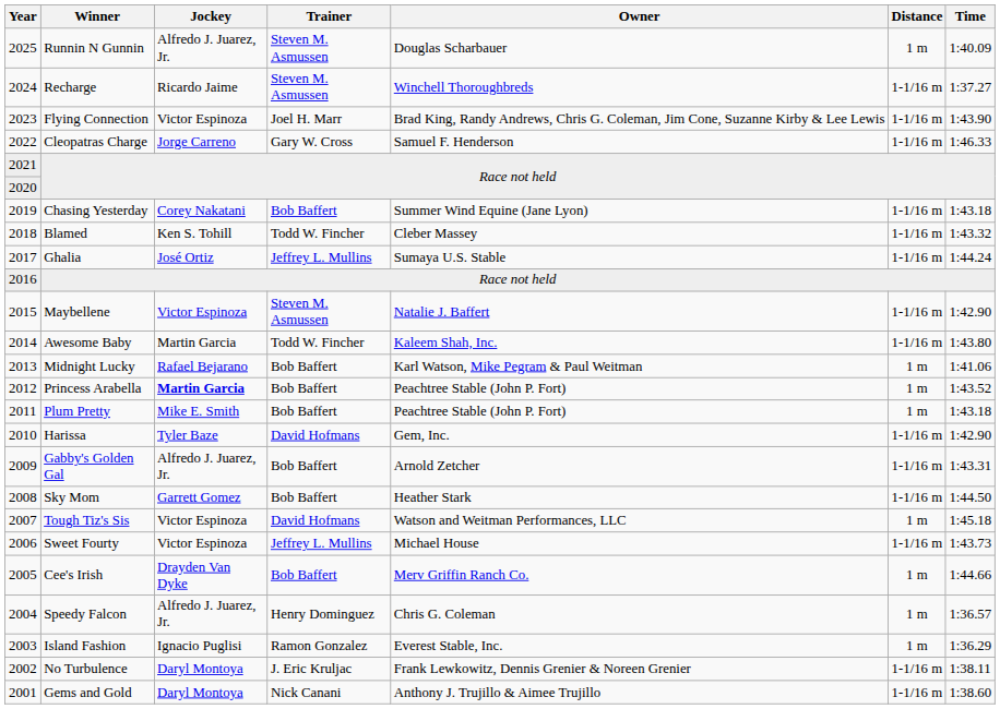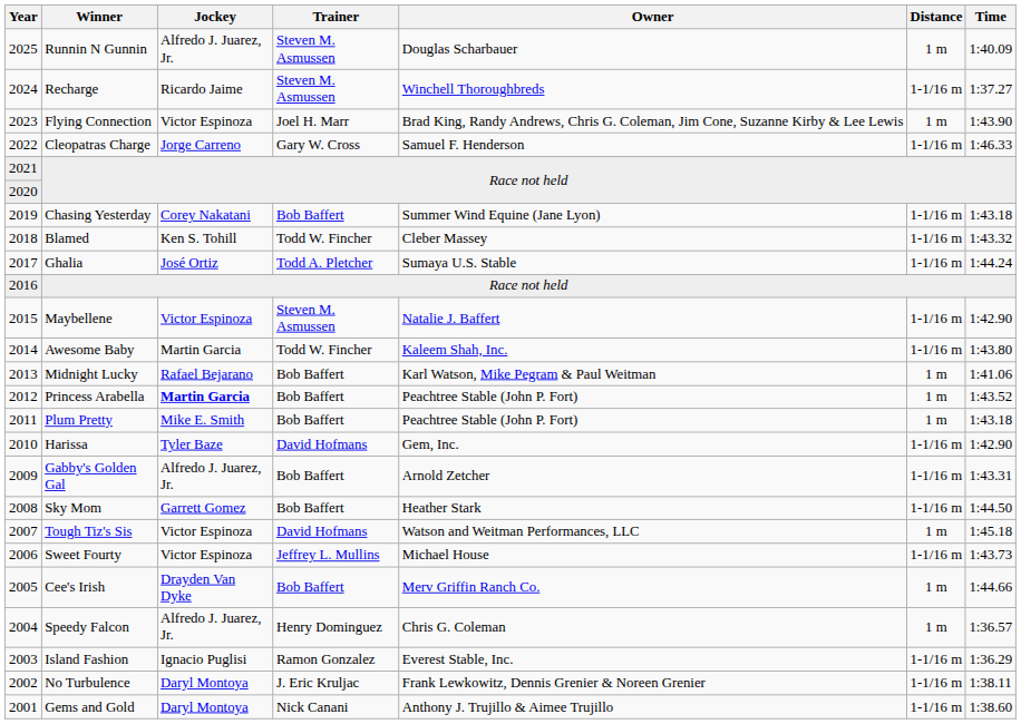Flying Connection | Distance: 1-1/16 m -> 1 m
Ghalia | Trainer: Jeffrey L. Mullins -> Todd A. Pletcher
Island Fashion | Distance: 1 m -> 1-1/16 m
